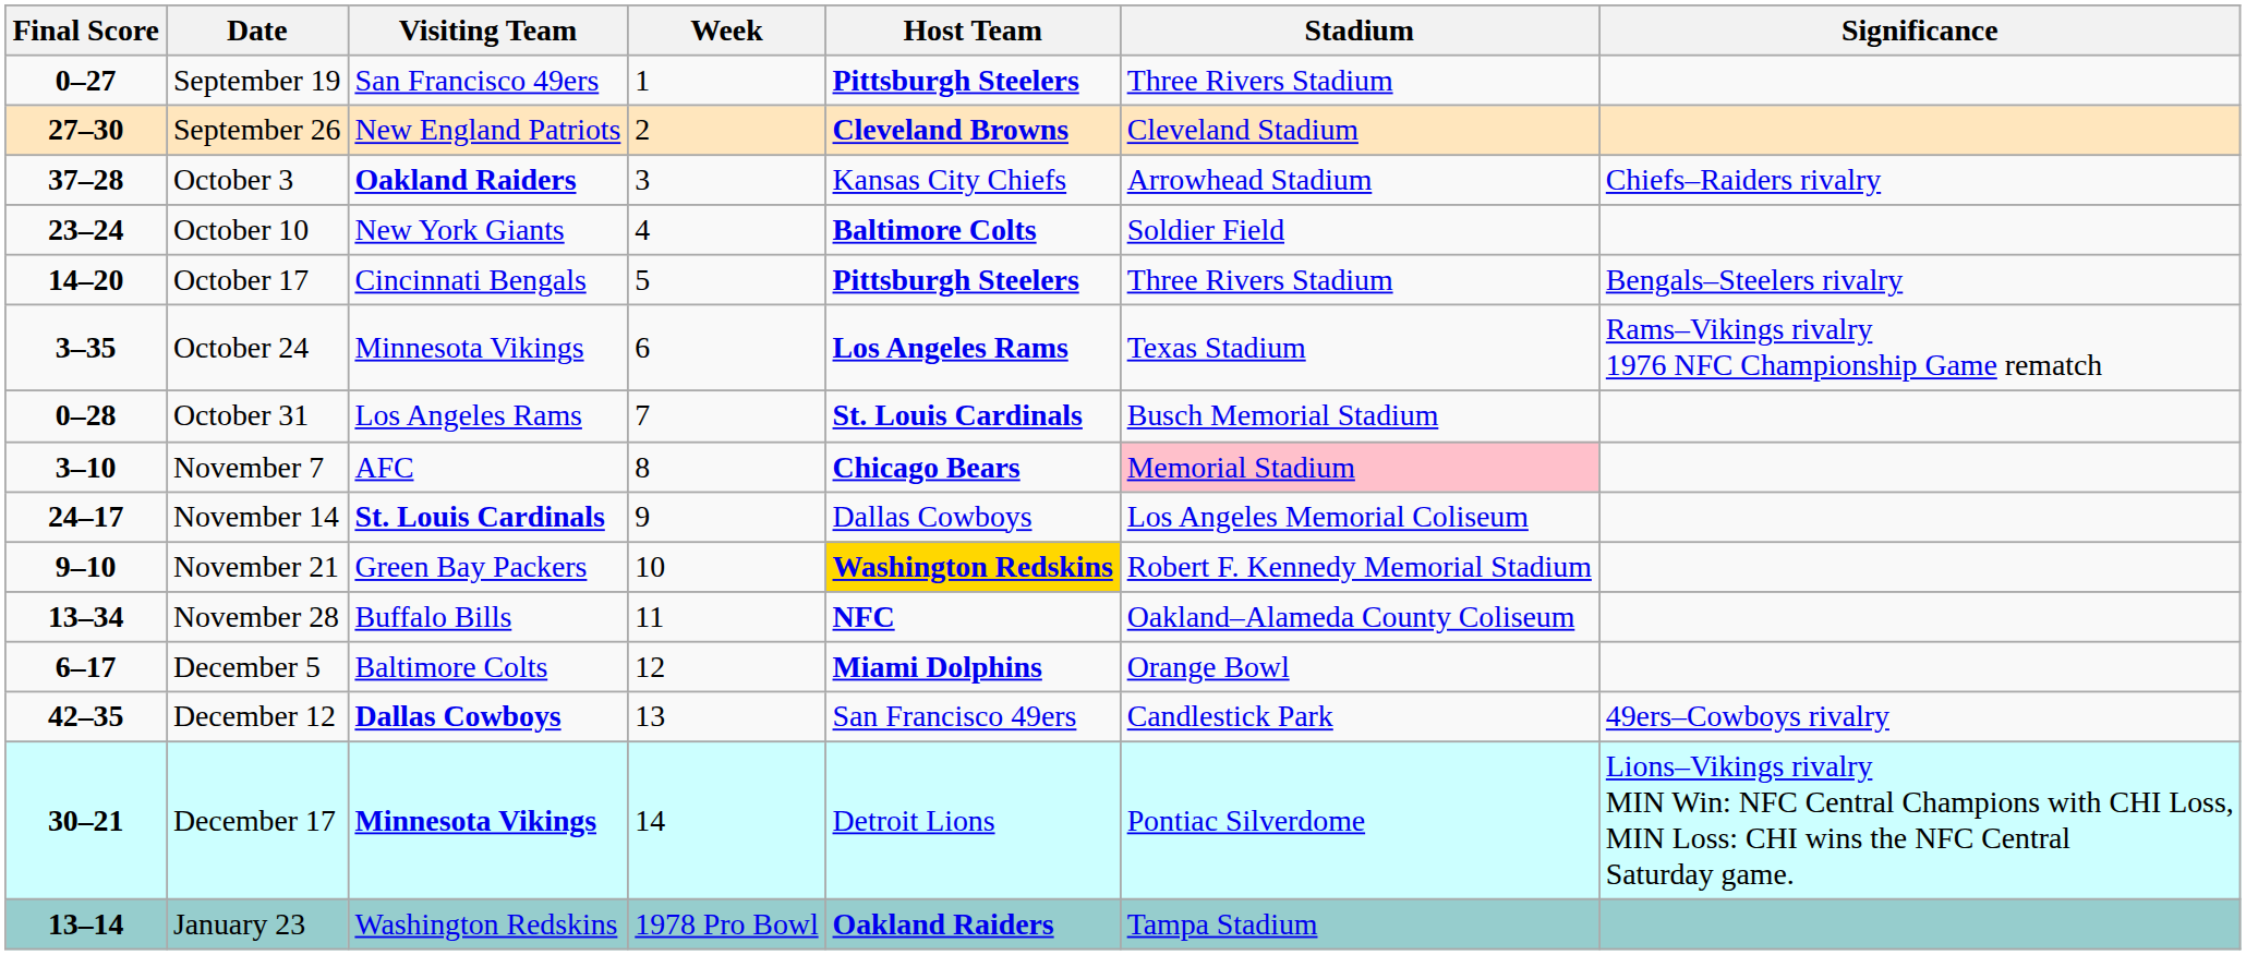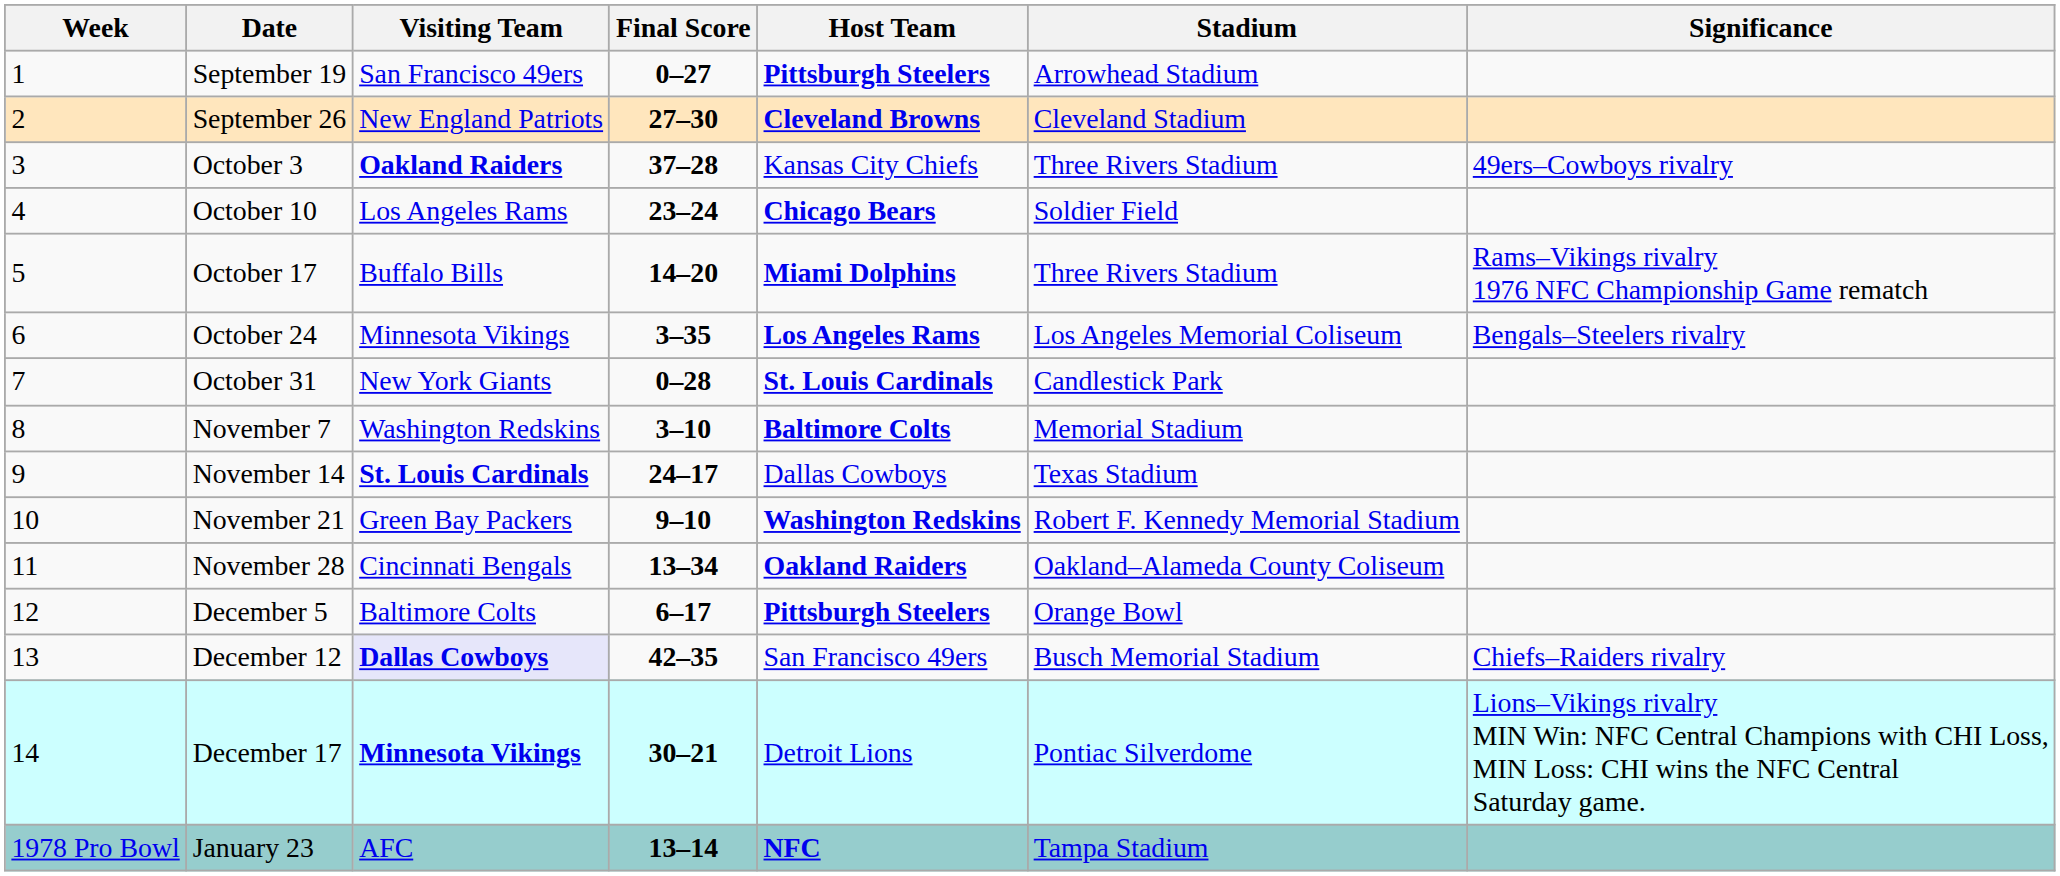columns swapped: Week <-> Final Score
September 19 | Stadium: Three Rivers Stadium -> Arrowhead Stadium
October 3 | Stadium: Arrowhead Stadium -> Three Rivers Stadium
October 3 | Significance: Chiefs–Raiders rivalry -> 49ers–Cowboys rivalry
October 10 | Visiting Team: New York Giants -> Los Angeles Rams
October 10 | Host Team: Baltimore Colts -> Chicago Bears
October 17 | Visiting Team: Cincinnati Bengals -> Buffalo Bills
October 17 | Host Team: Pittsburgh Steelers -> Miami Dolphins
October 17 | Significance: Bengals–Steelers rivalry -> Rams–Vikings rivalry 1976 NFC Championship Game rematch
October 24 | Stadium: Texas Stadium -> Los Angeles Memorial Coliseum
October 24 | Significance: Rams–Vikings rivalry 1976 NFC Championship Game rematch -> Bengals–Steelers rivalry
October 31 | Visiting Team: Los Angeles Rams -> New York Giants
October 31 | Stadium: Busch Memorial Stadium -> Candlestick Park
November 7 | Visiting Team: AFC -> Washington Redskins
November 7 | Host Team: Chicago Bears -> Baltimore Colts
November 7 | Stadium: pink background -> no background
November 14 | Stadium: Los Angeles Memorial Coliseum -> Texas Stadium
November 21 | Host Team: gold background -> no background
November 28 | Visiting Team: Buffalo Bills -> Cincinnati Bengals
November 28 | Host Team: NFC -> Oakland Raiders
December 5 | Host Team: Miami Dolphins -> Pittsburgh Steelers
December 12 | Visiting Team: no background -> lavender background
December 12 | Stadium: Candlestick Park -> Busch Memorial Stadium
December 12 | Significance: 49ers–Cowboys rivalry -> Chiefs–Raiders rivalry
January 23 | Visiting Team: Washington Redskins -> AFC
January 23 | Host Team: Oakland Raiders -> NFC
